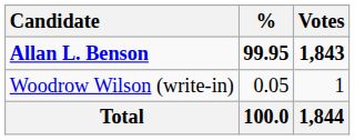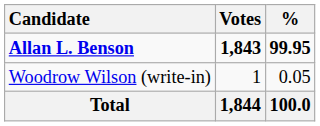columns swapped: Votes <-> %
